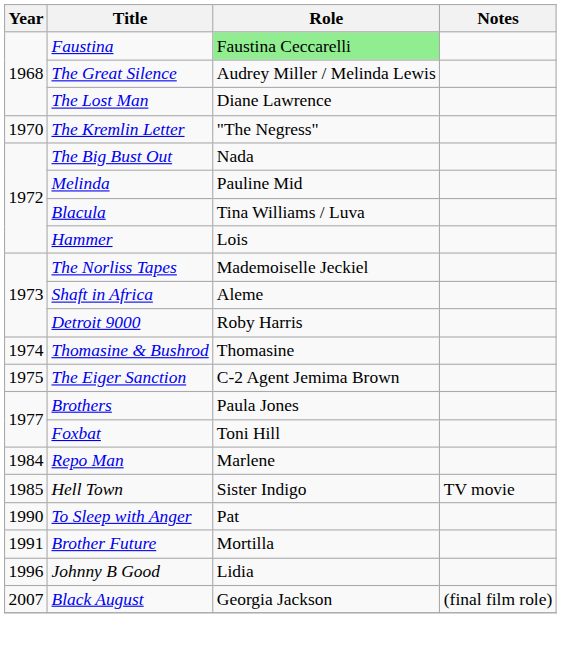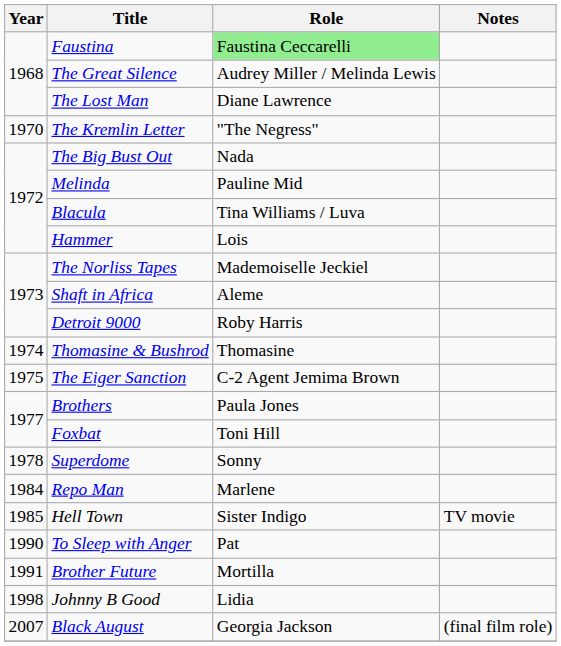+ row: 1978 | Superdome | Sonny
Johnny B Good | Year: 1996 -> 1998
